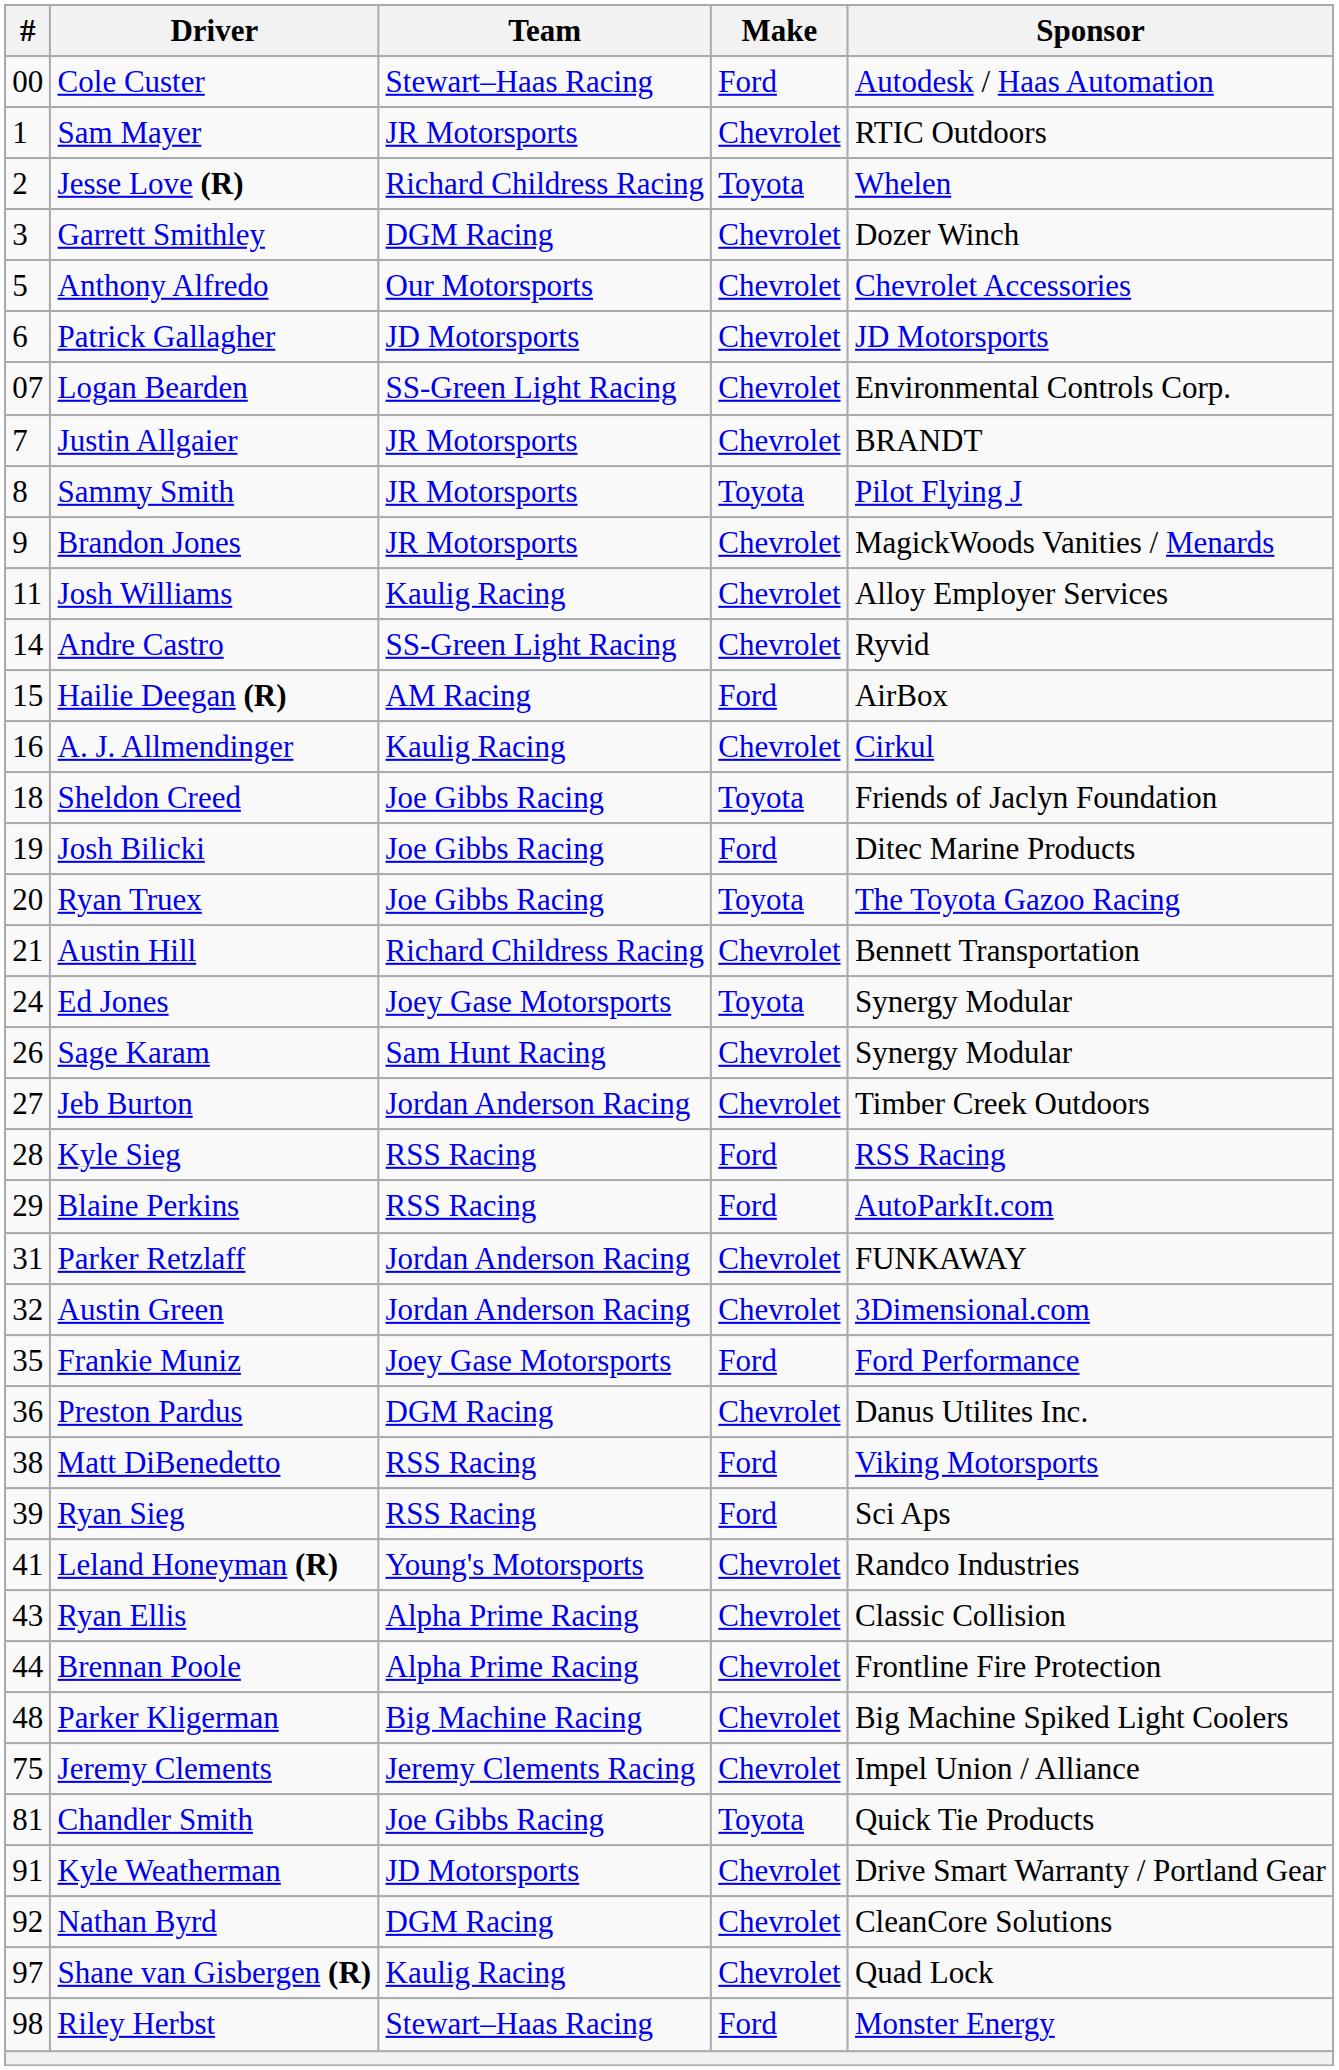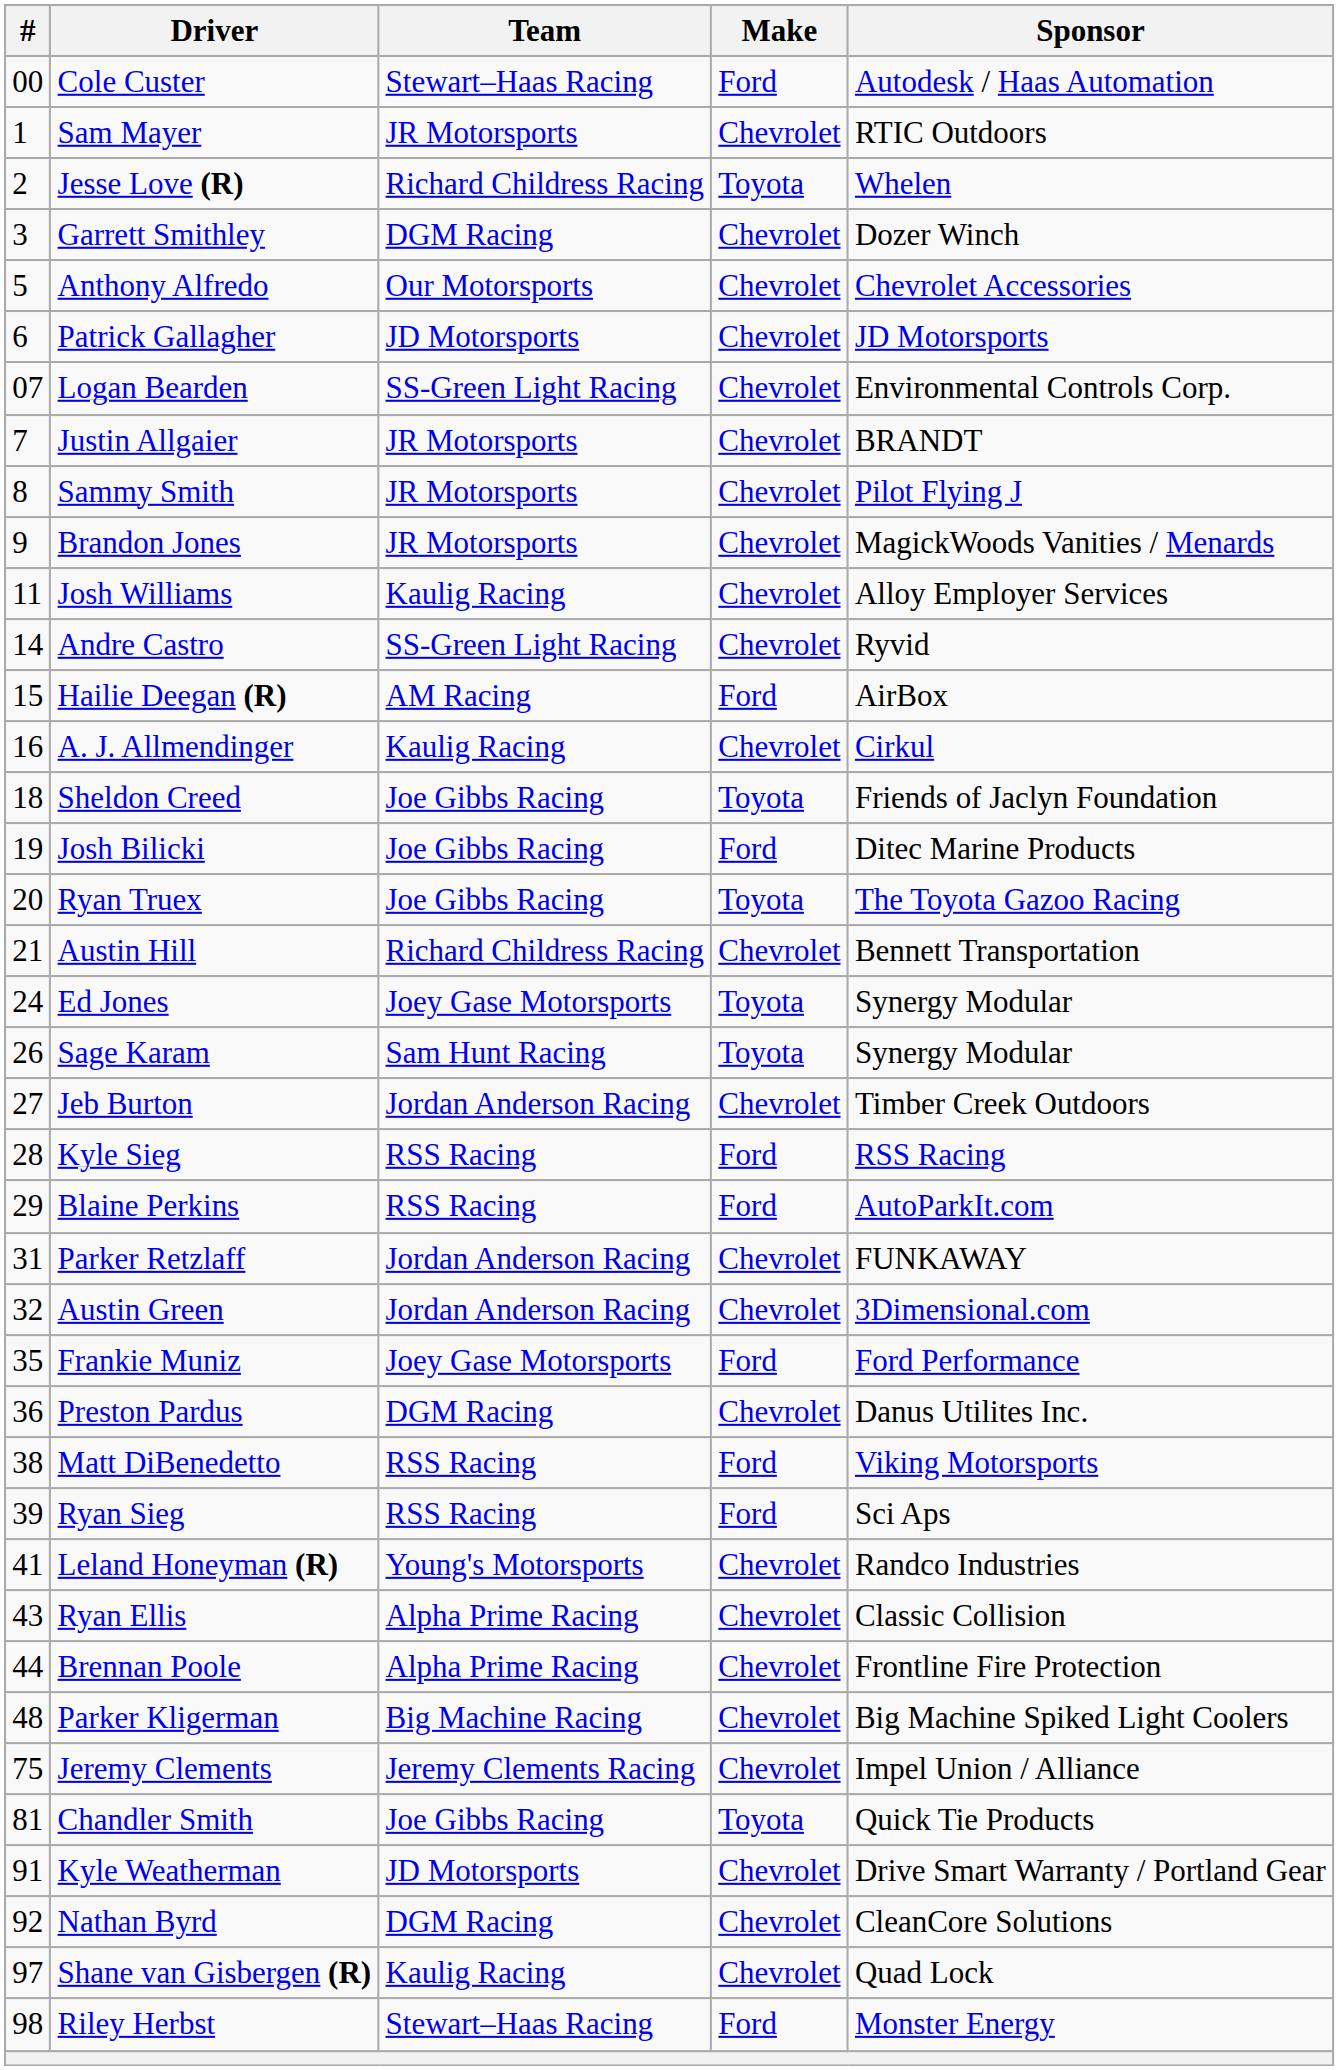Sammy Smith | Make: Toyota -> Chevrolet
Sage Karam | Make: Chevrolet -> Toyota
